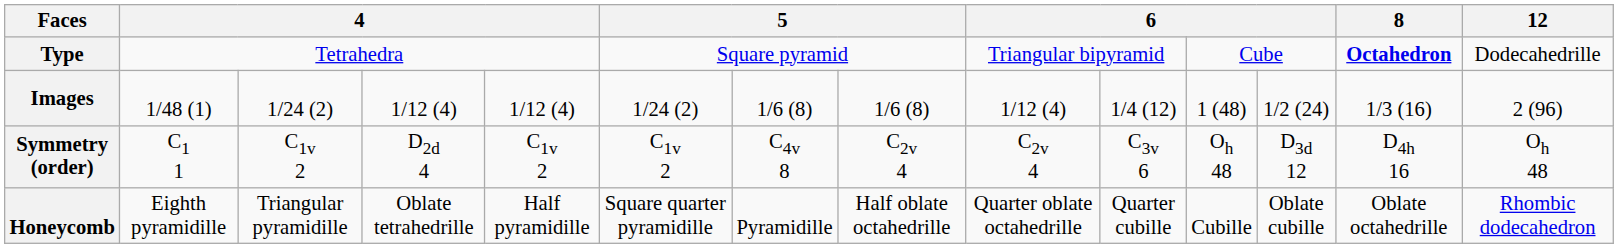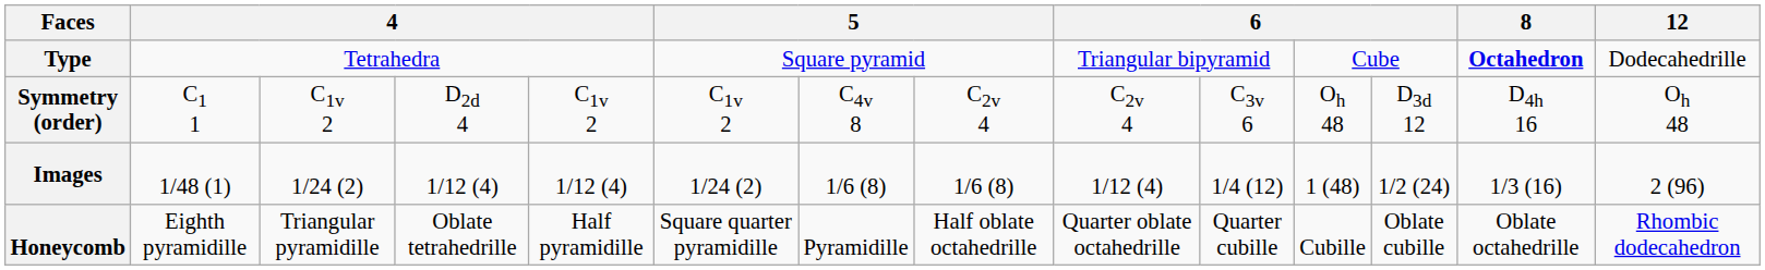rows swapped: Images <-> Symmetry (order)
